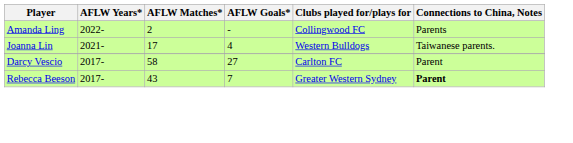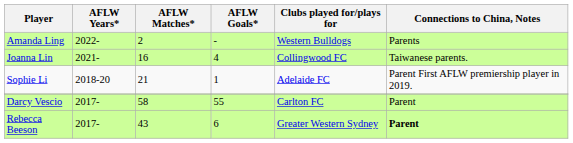Amanda Ling | Clubs played for/plays for: Collingwood FC -> Western Bulldogs
Joanna Lin | AFLW Matches*: 17 -> 16
Joanna Lin | Clubs played for/plays for: Western Bulldogs -> Collingwood FC
+ row: Sophie Li | 2018-20 | 21 | 1 | Adelaide FC | Parent First AFLW premiership player in 2019.
Darcy Vescio | AFLW Goals*: 27 -> 55
Rebecca Beeson | AFLW Goals*: 7 -> 6
